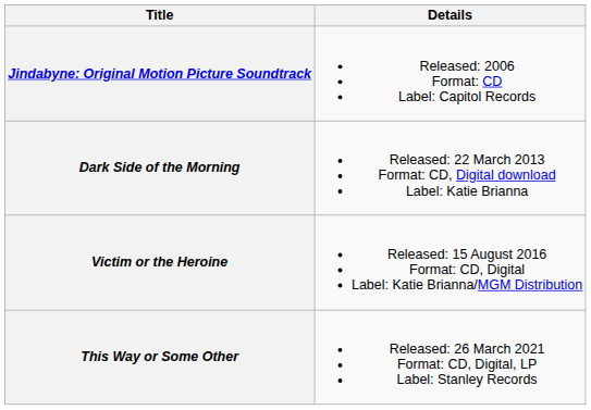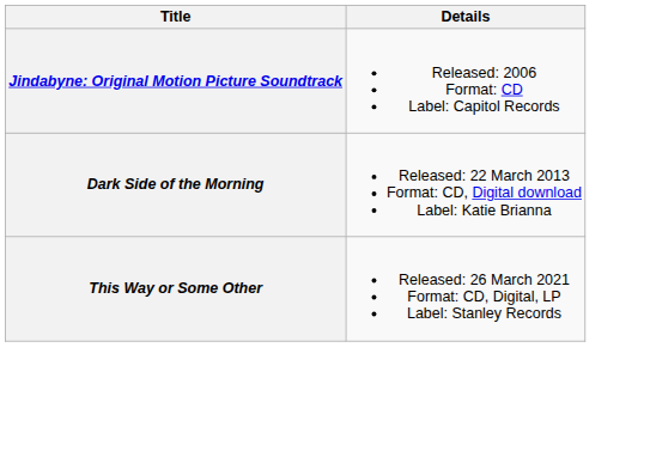- row: Victim or the Heroine | Released: 15 August 2016 Format: CD, Digital Label: Katie Brianna/MGM Distribution
